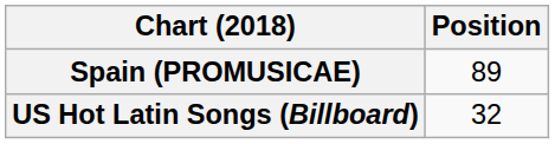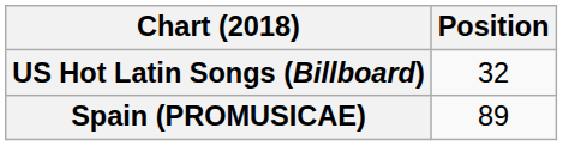rows swapped: Spain (PROMUSICAE) <-> US Hot Latin Songs (Billboard)
